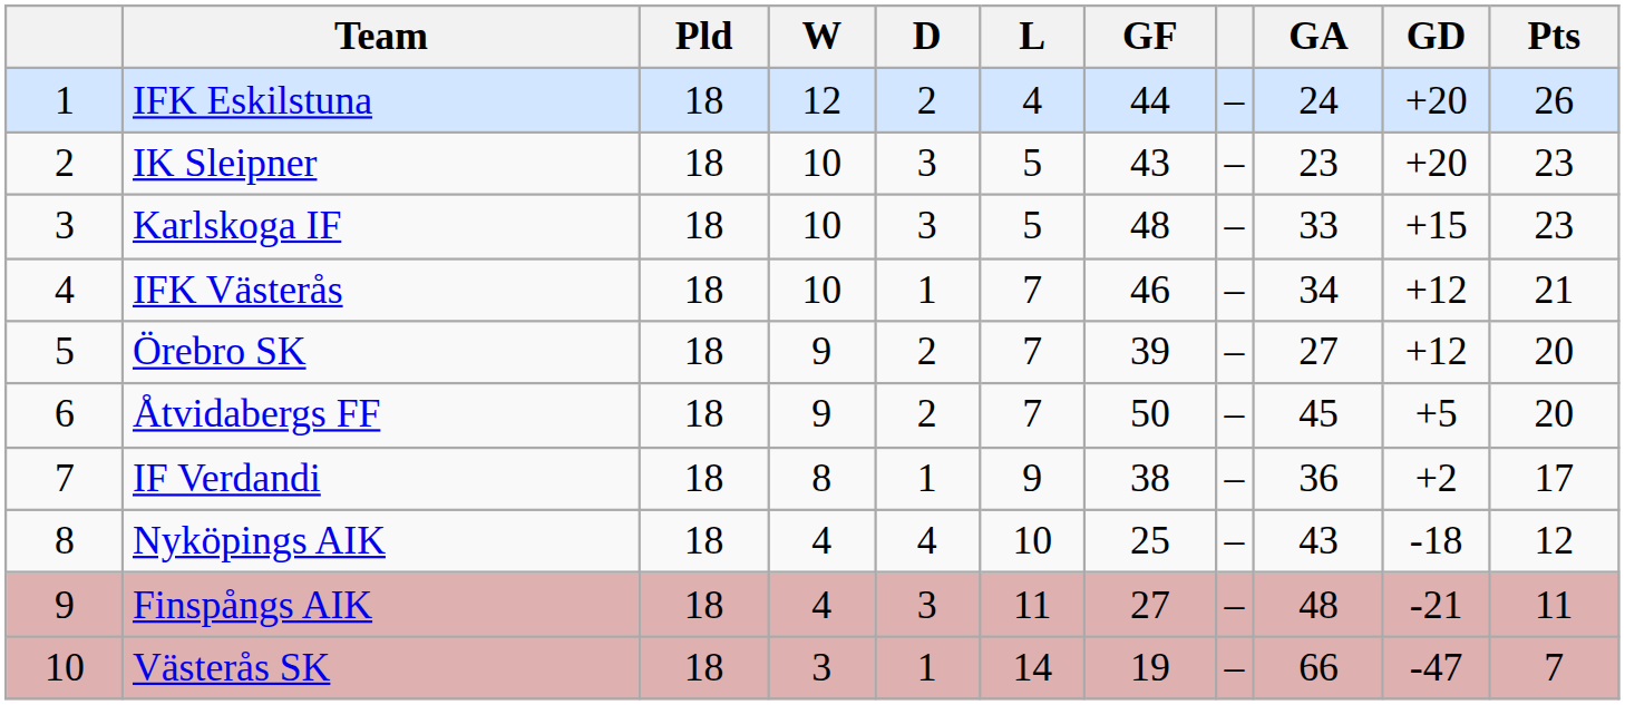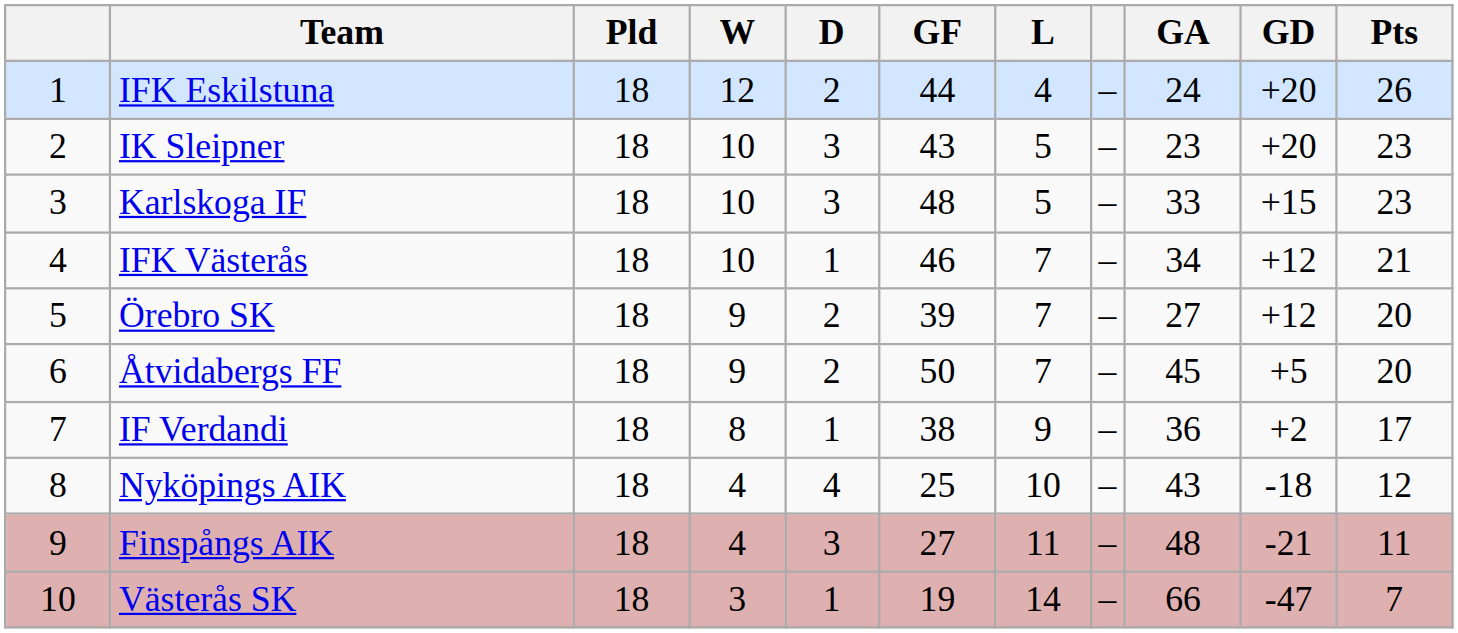columns swapped: L <-> GF
